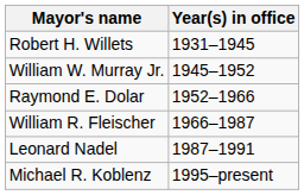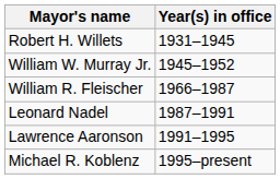- row: Raymond E. Dolar | 1952–1966
+ row: Lawrence Aaronson | 1991–1995
